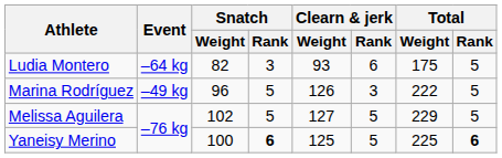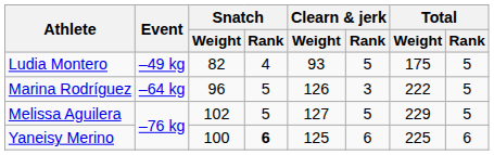Ludia Montero | Event: –64 kg -> –49 kg
Ludia Montero | Snatch / Rank: 3 -> 4
Ludia Montero | Clearn & jerk / Rank: 6 -> 5
Marina Rodríguez | Event: –49 kg -> –64 kg
Yaneisy Merino | Clearn & jerk / Rank: 5 -> 6
Yaneisy Merino | Total / Rank: bold -> normal
